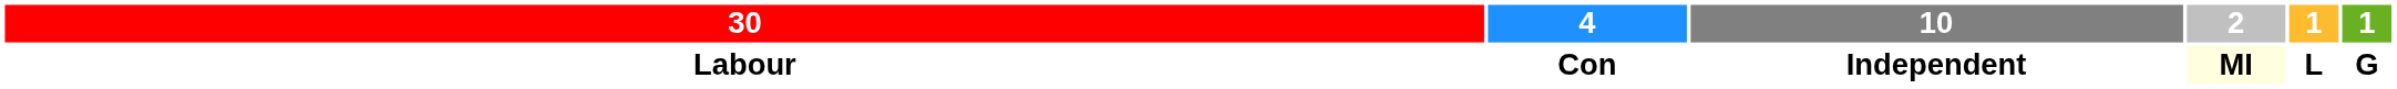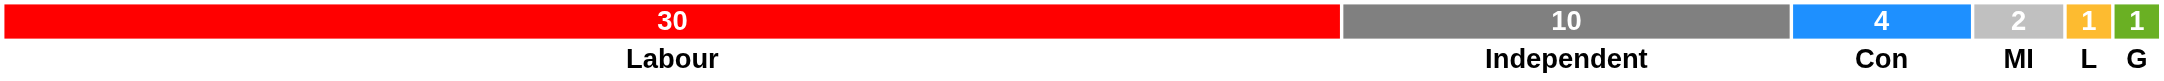columns swapped: 10 <-> 4
Labour | 2: lightyellow background -> no background
